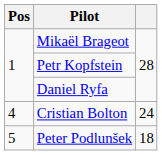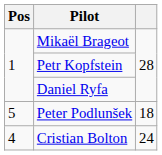rows swapped: Cristian Bolton <-> Peter Podlunšek
